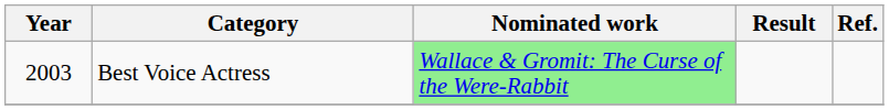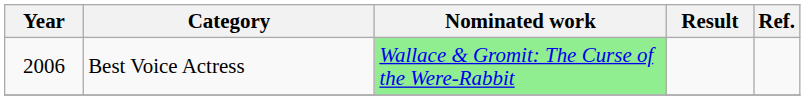Best Voice Actress | Year: 2003 -> 2006
